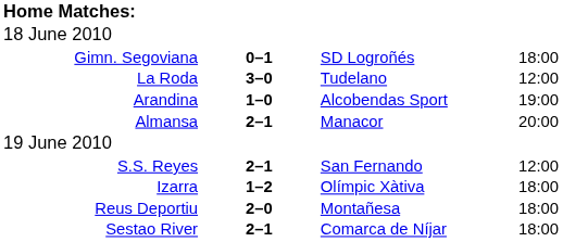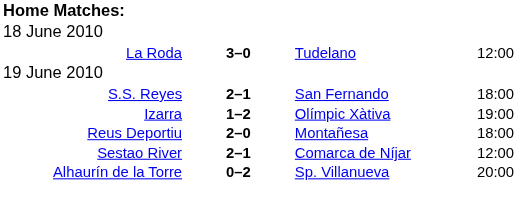- row: Gimn. Segoviana | 0–1 | SD Logroñés | 18:00
- row: Arandina | 1–0 | Alcobendas Sport | 19:00
- row: Almansa | 2–1 | Manacor | 20:00
S.S. Reyes | column 4: 12:00 -> 18:00
Izarra | column 4: 18:00 -> 19:00
Sestao River | column 4: 18:00 -> 12:00
+ row: Alhaurín de la Torre | 0–2 | Sp. Villanueva | 20:00
